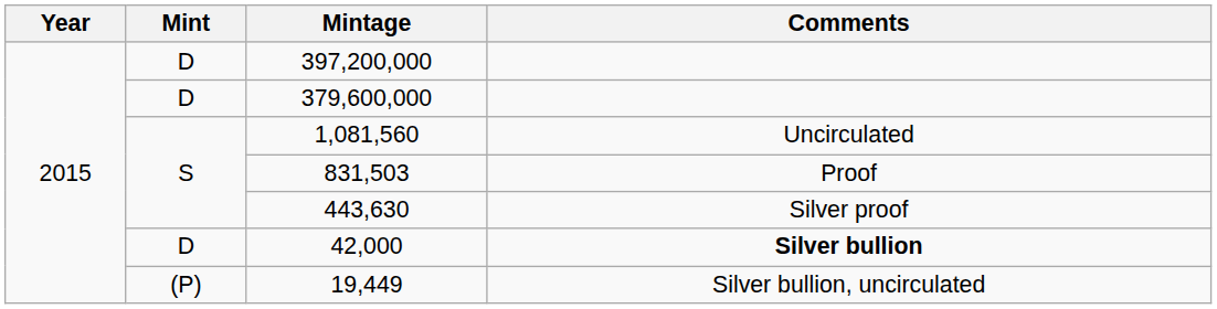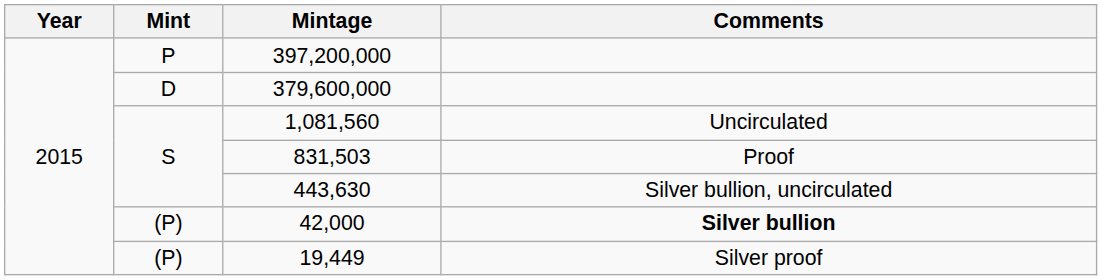397,200,000 | Mint: D -> P
443,630 | Comments: Silver proof -> Silver bullion, uncirculated
42,000 | Mint: D -> (P)
19,449 | Comments: Silver bullion, uncirculated -> Silver proof
